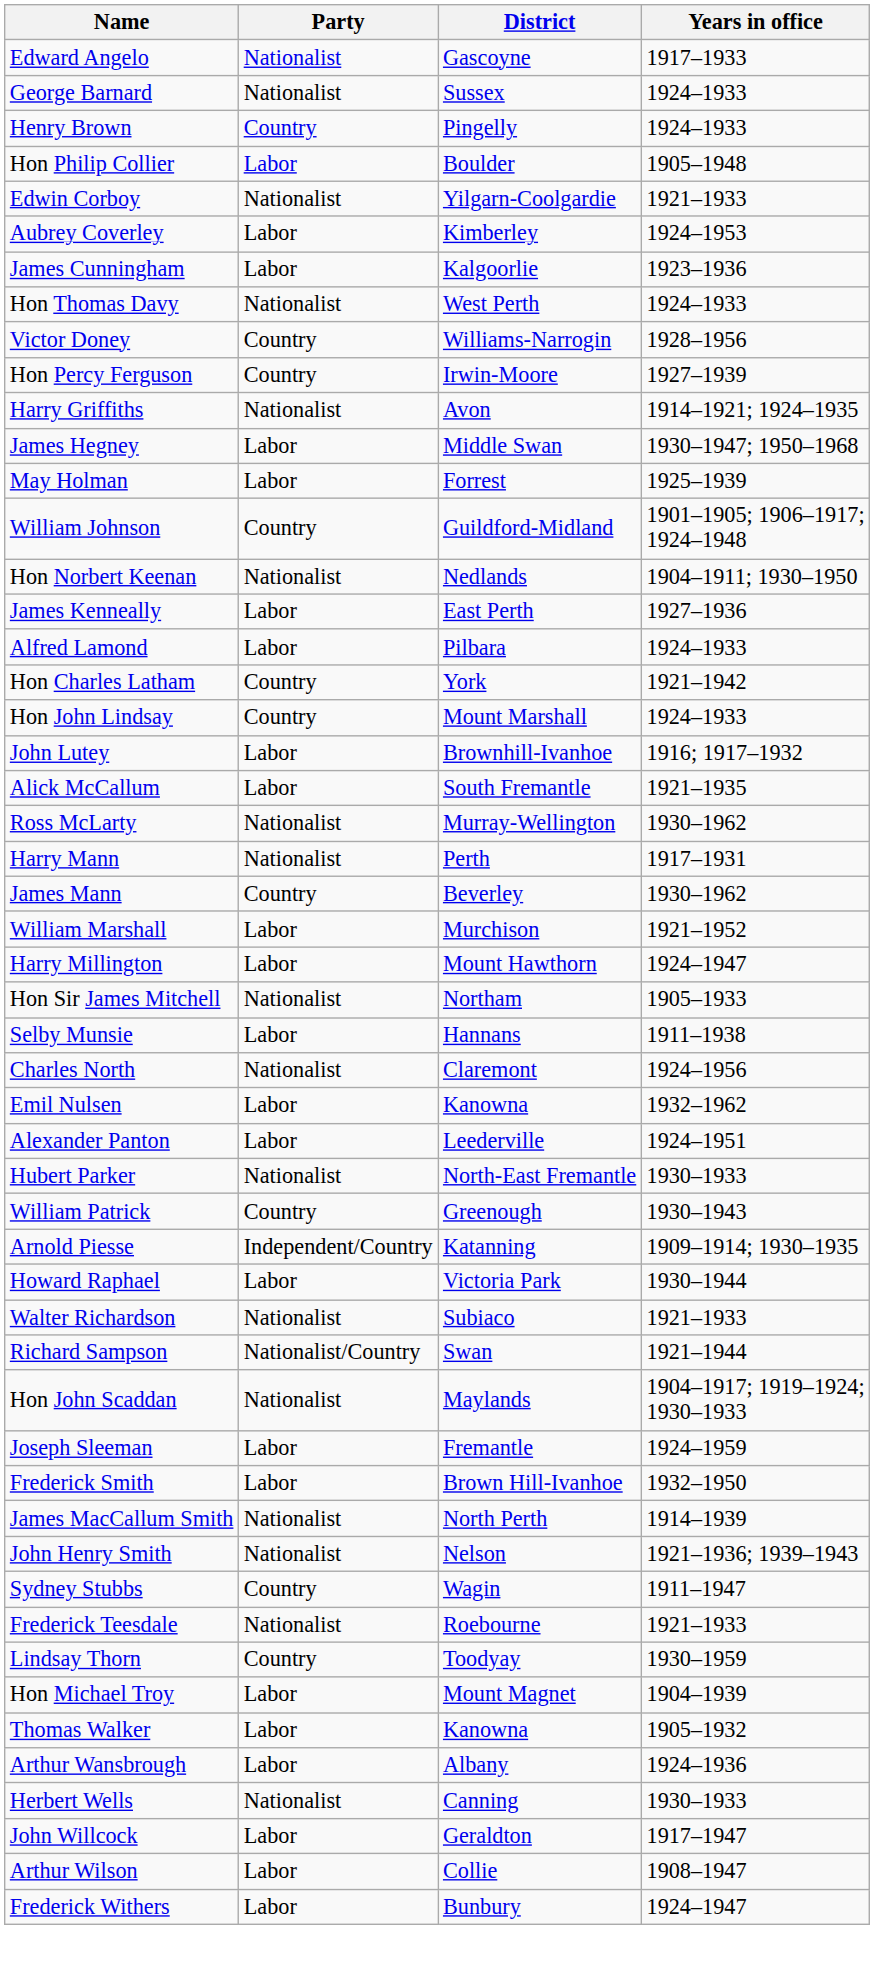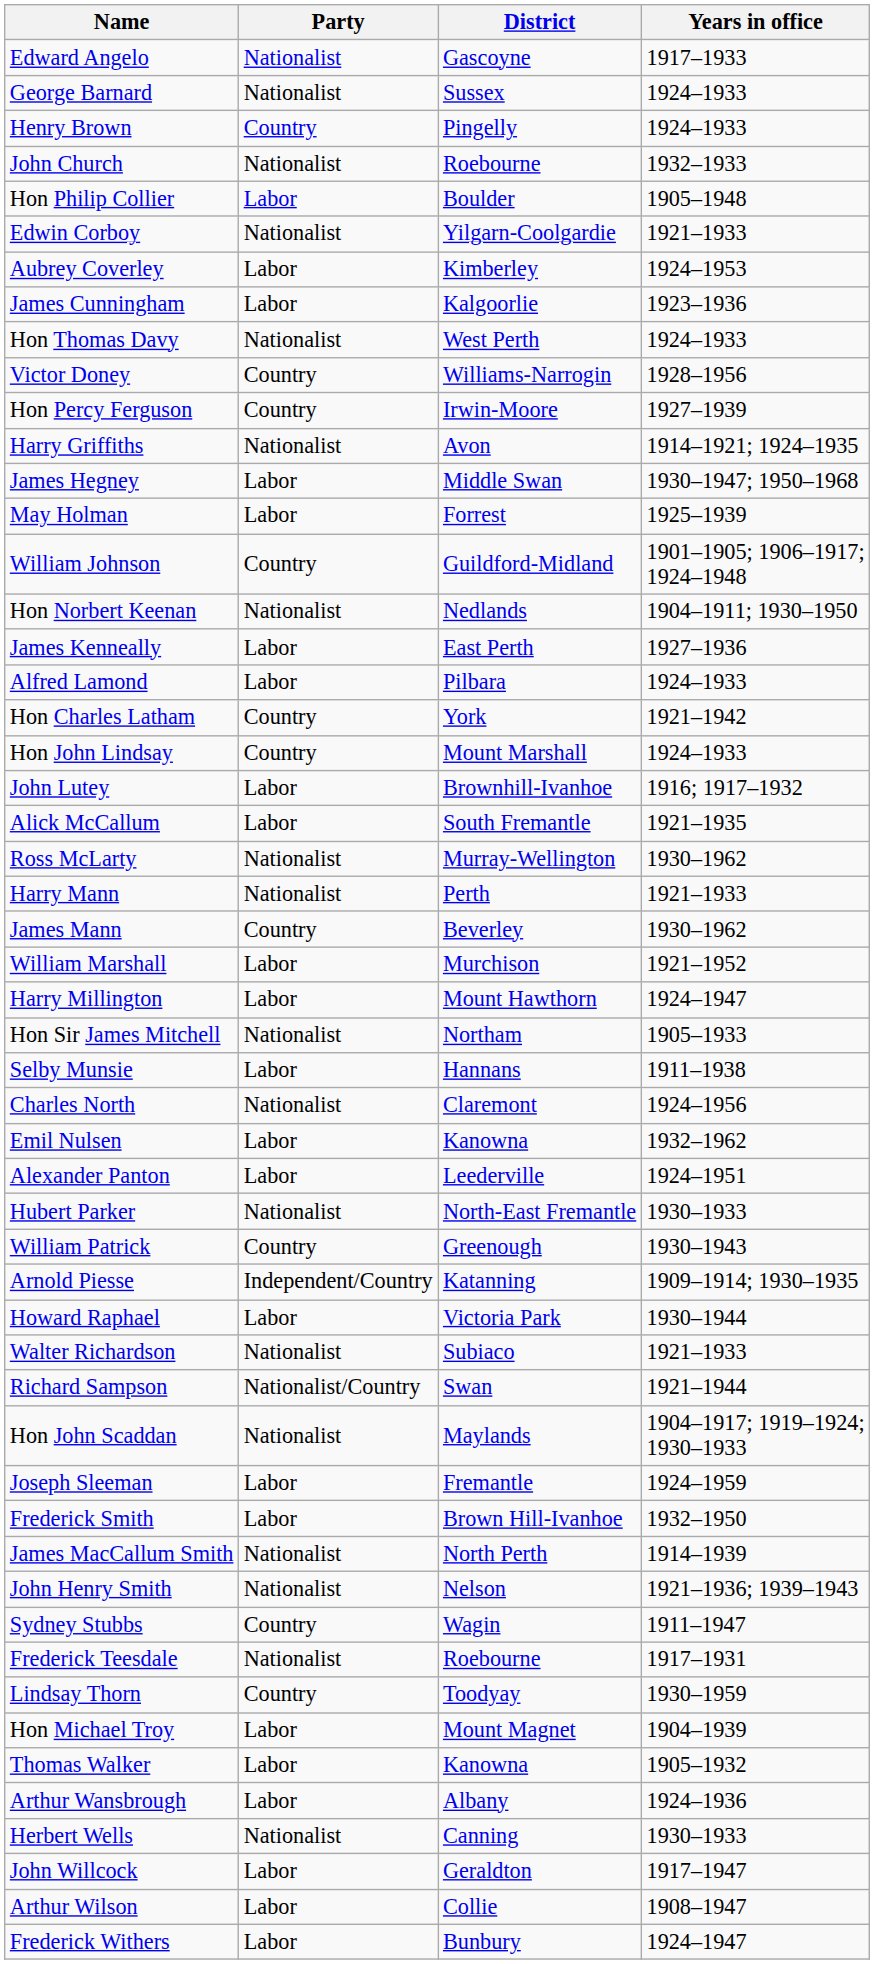+ row: John Church | Nationalist | Roebourne | 1932–1933
Harry Mann | Years in office: 1917–1931 -> 1921–1933
Frederick Teesdale | Years in office: 1921–1933 -> 1917–1931
